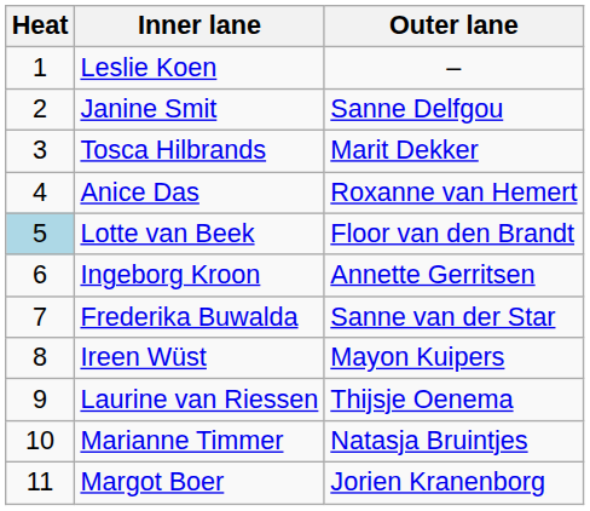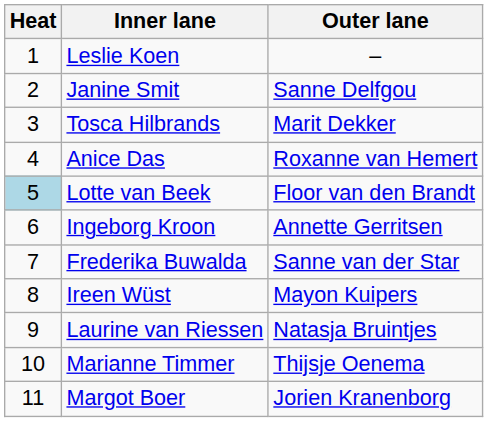Laurine van Riessen | Outer lane: Thijsje Oenema -> Natasja Bruintjes
Marianne Timmer | Outer lane: Natasja Bruintjes -> Thijsje Oenema
